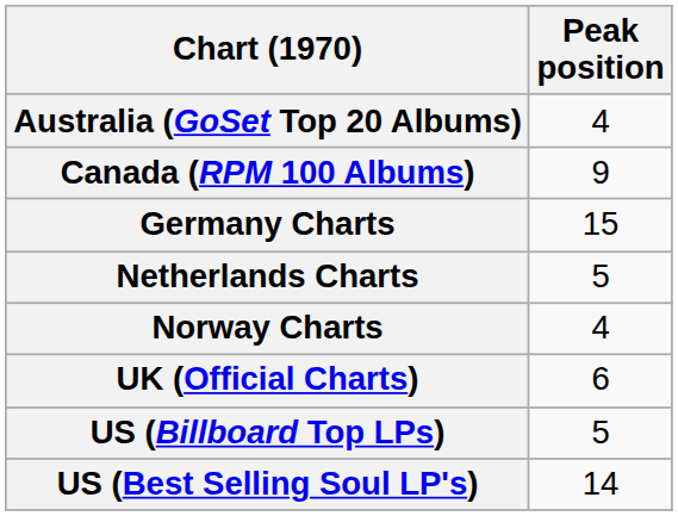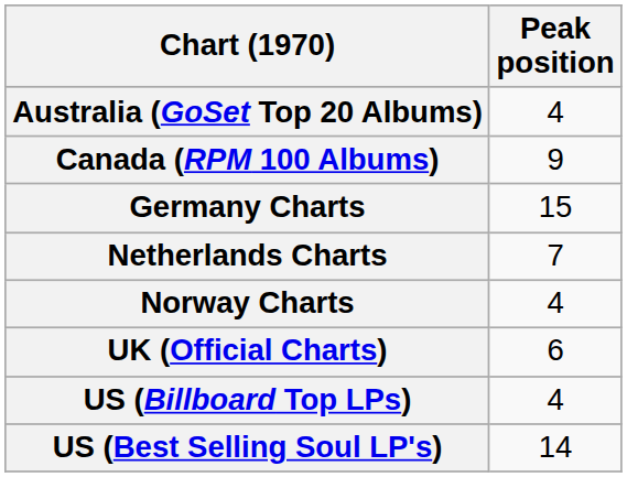Netherlands Charts | Peak position: 5 -> 7
US (Billboard Top LPs) | Peak position: 5 -> 4
